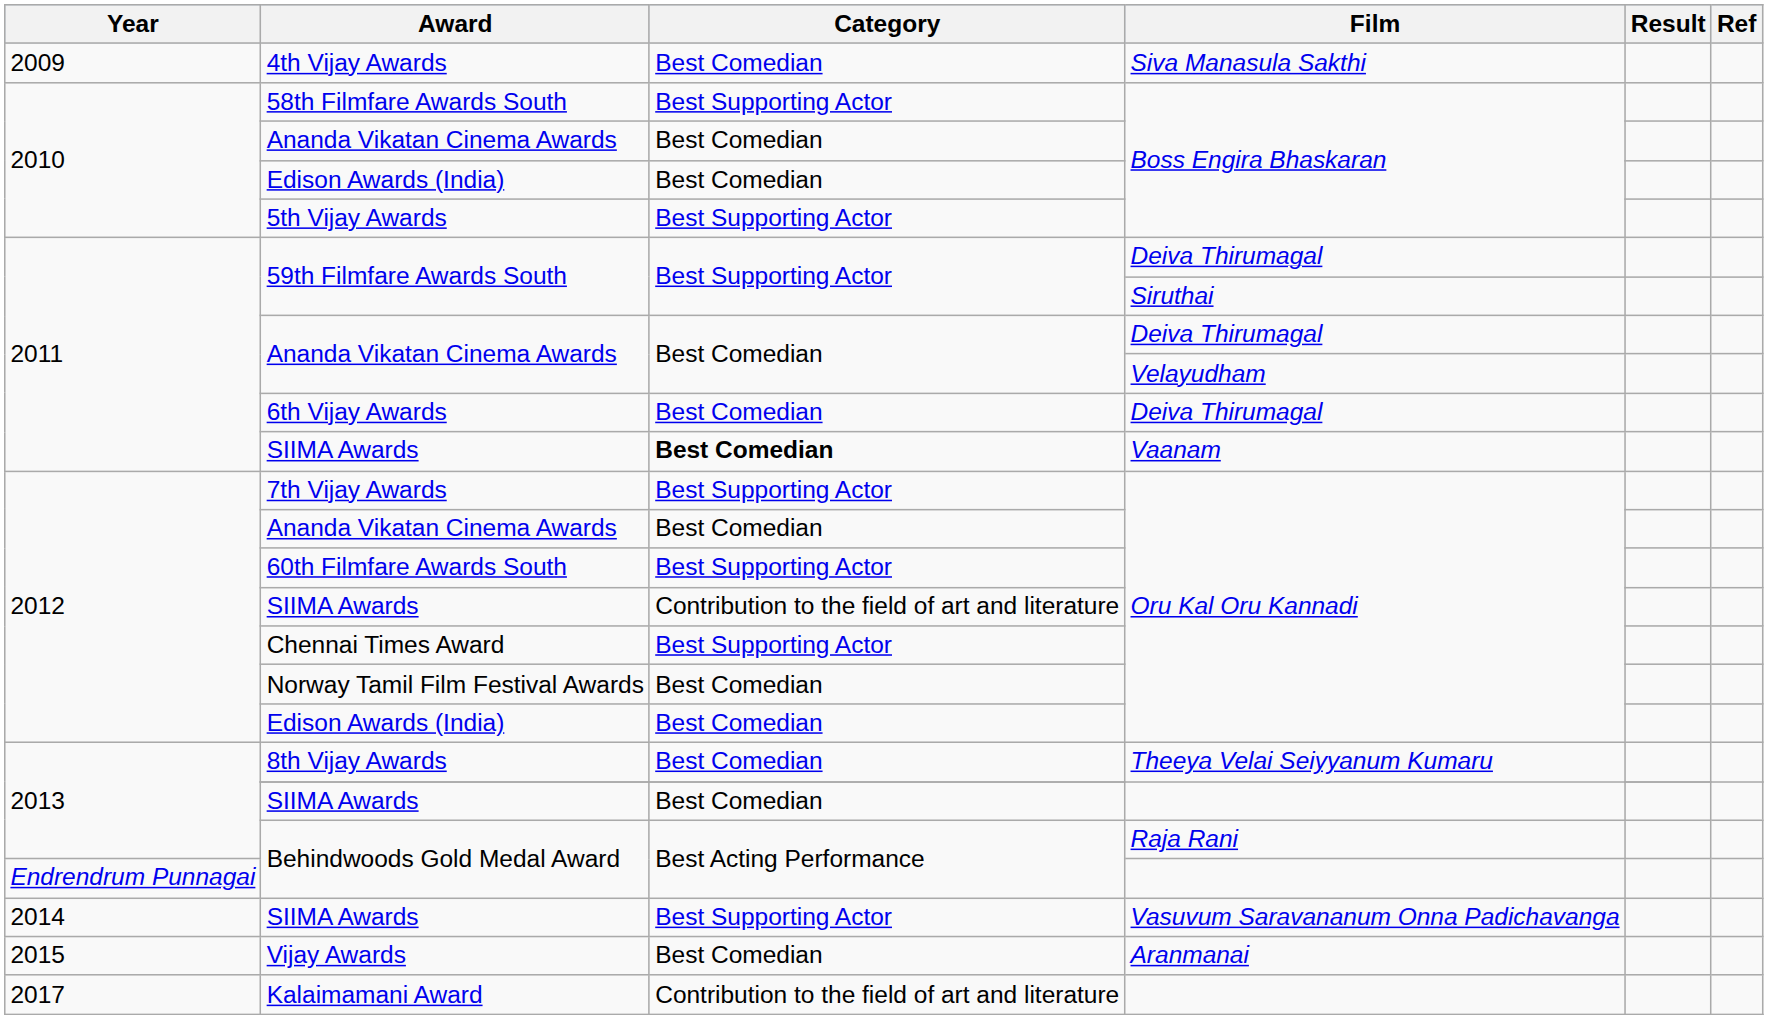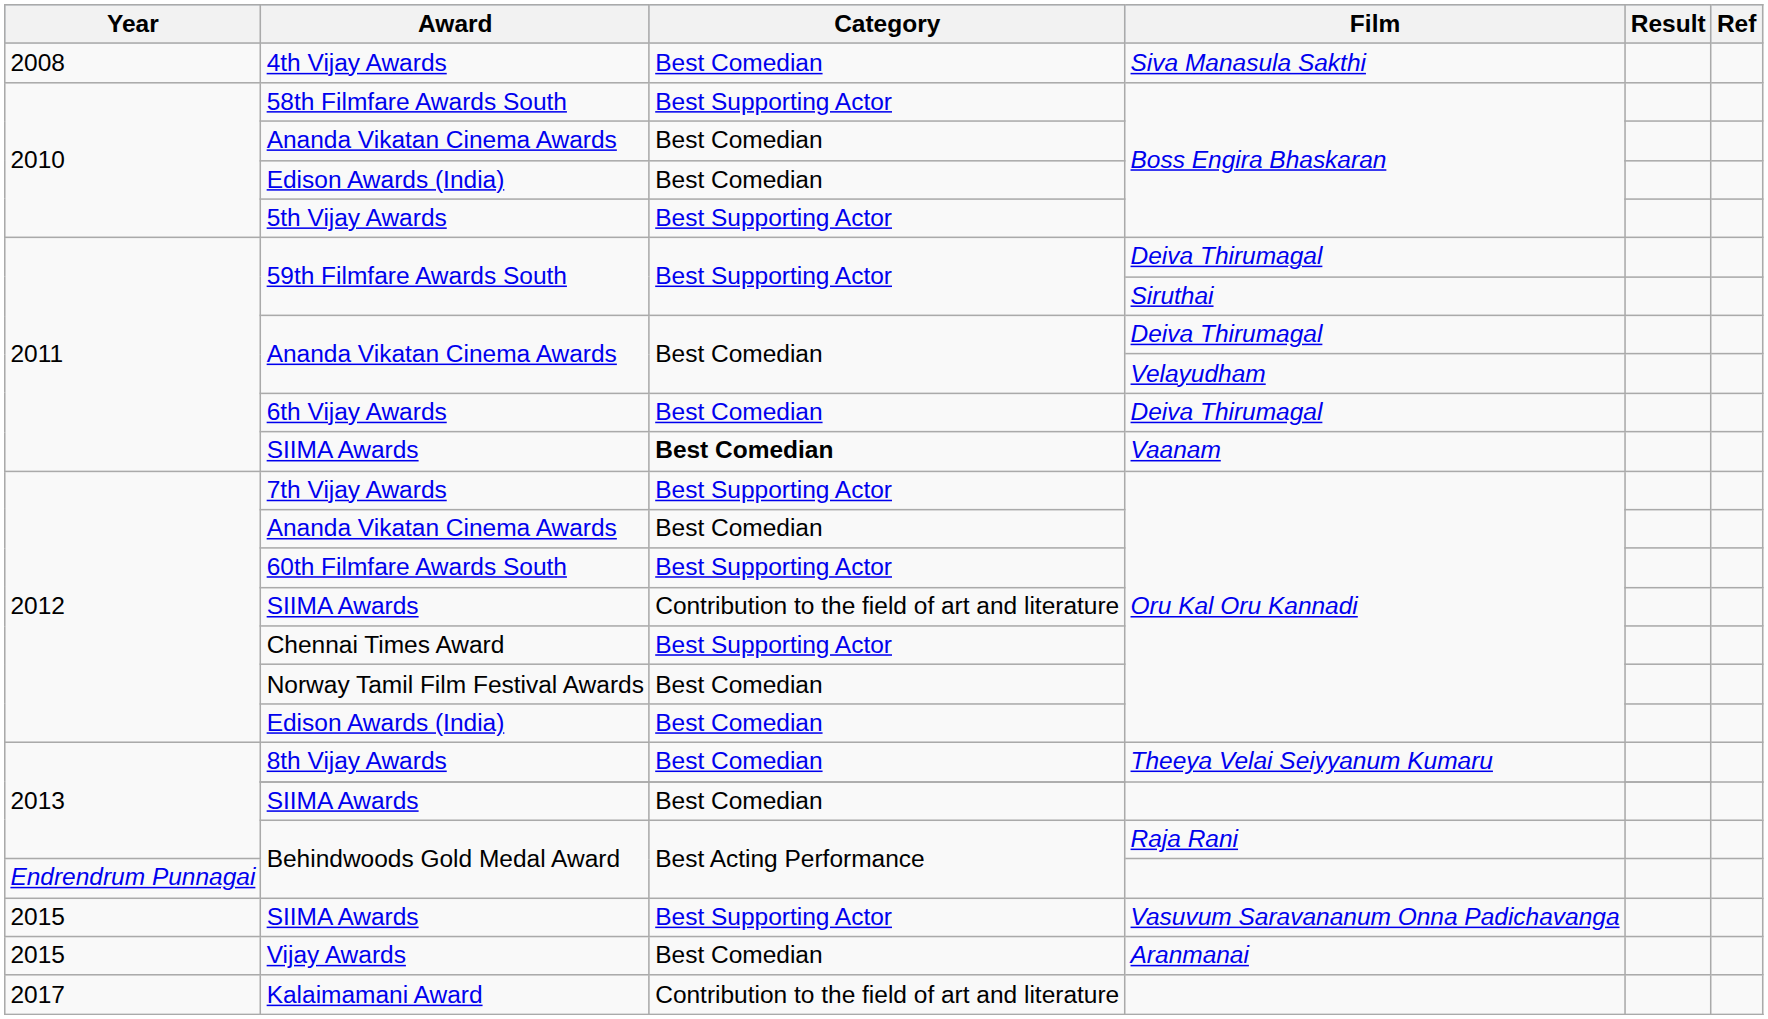4th Vijay Awards | Year: 2009 -> 2008
SIIMA Awards / Vasuvum Saravananum Onna Padichavanga | Year: 2014 -> 2015
